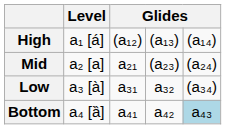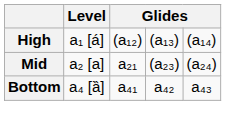- row: Low | a₃ [à] | a₃₁ | a₃₂ | (a₃₄)
Bottom | column 5: lightblue background -> no background
